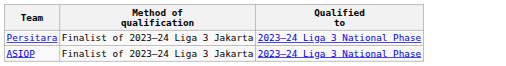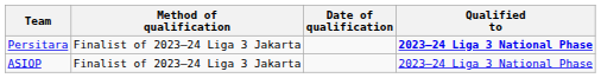+ column: Date of qualification
Persitara | Qualified to: normal -> bold
